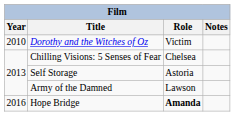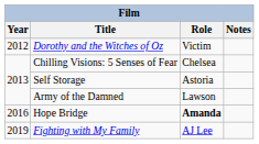Dorothy and the Witches of Oz | Year: 2010 -> 2012
+ row: 2019 | Fighting with My Family | AJ Lee
